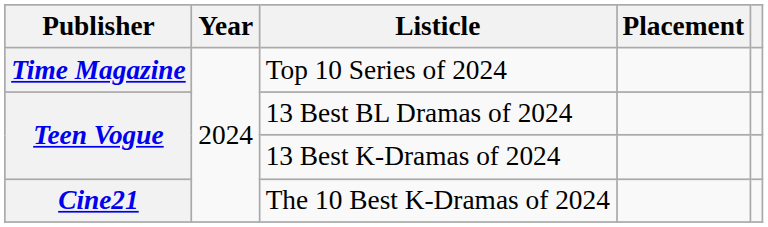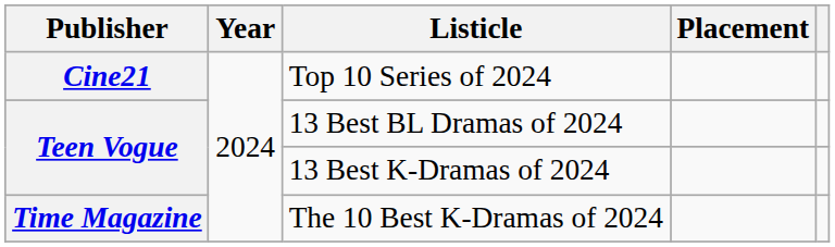Top 10 Series of 2024 | Publisher: Time Magazine -> Cine21
The 10 Best K-Dramas of 2024 | Publisher: Cine21 -> Time Magazine
